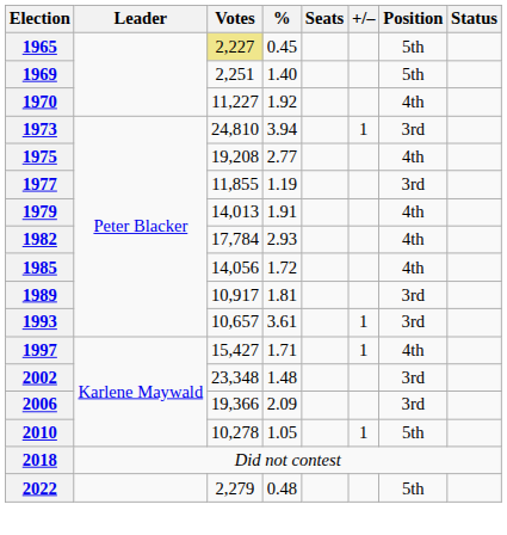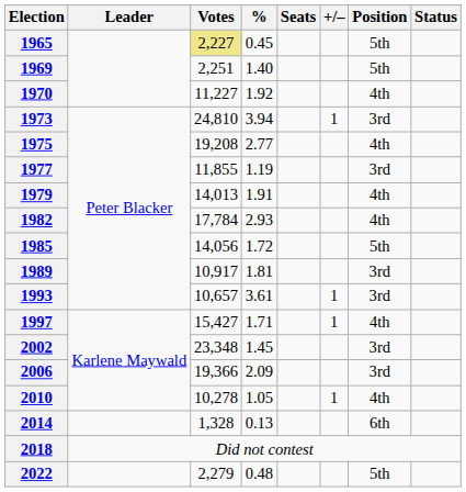1985 | Position: 4th -> 5th
2002 | %: 1.48 -> 1.45
2010 | Position: 5th -> 4th
+ row: 2014 | 1,328 | 0.13 | 6th
